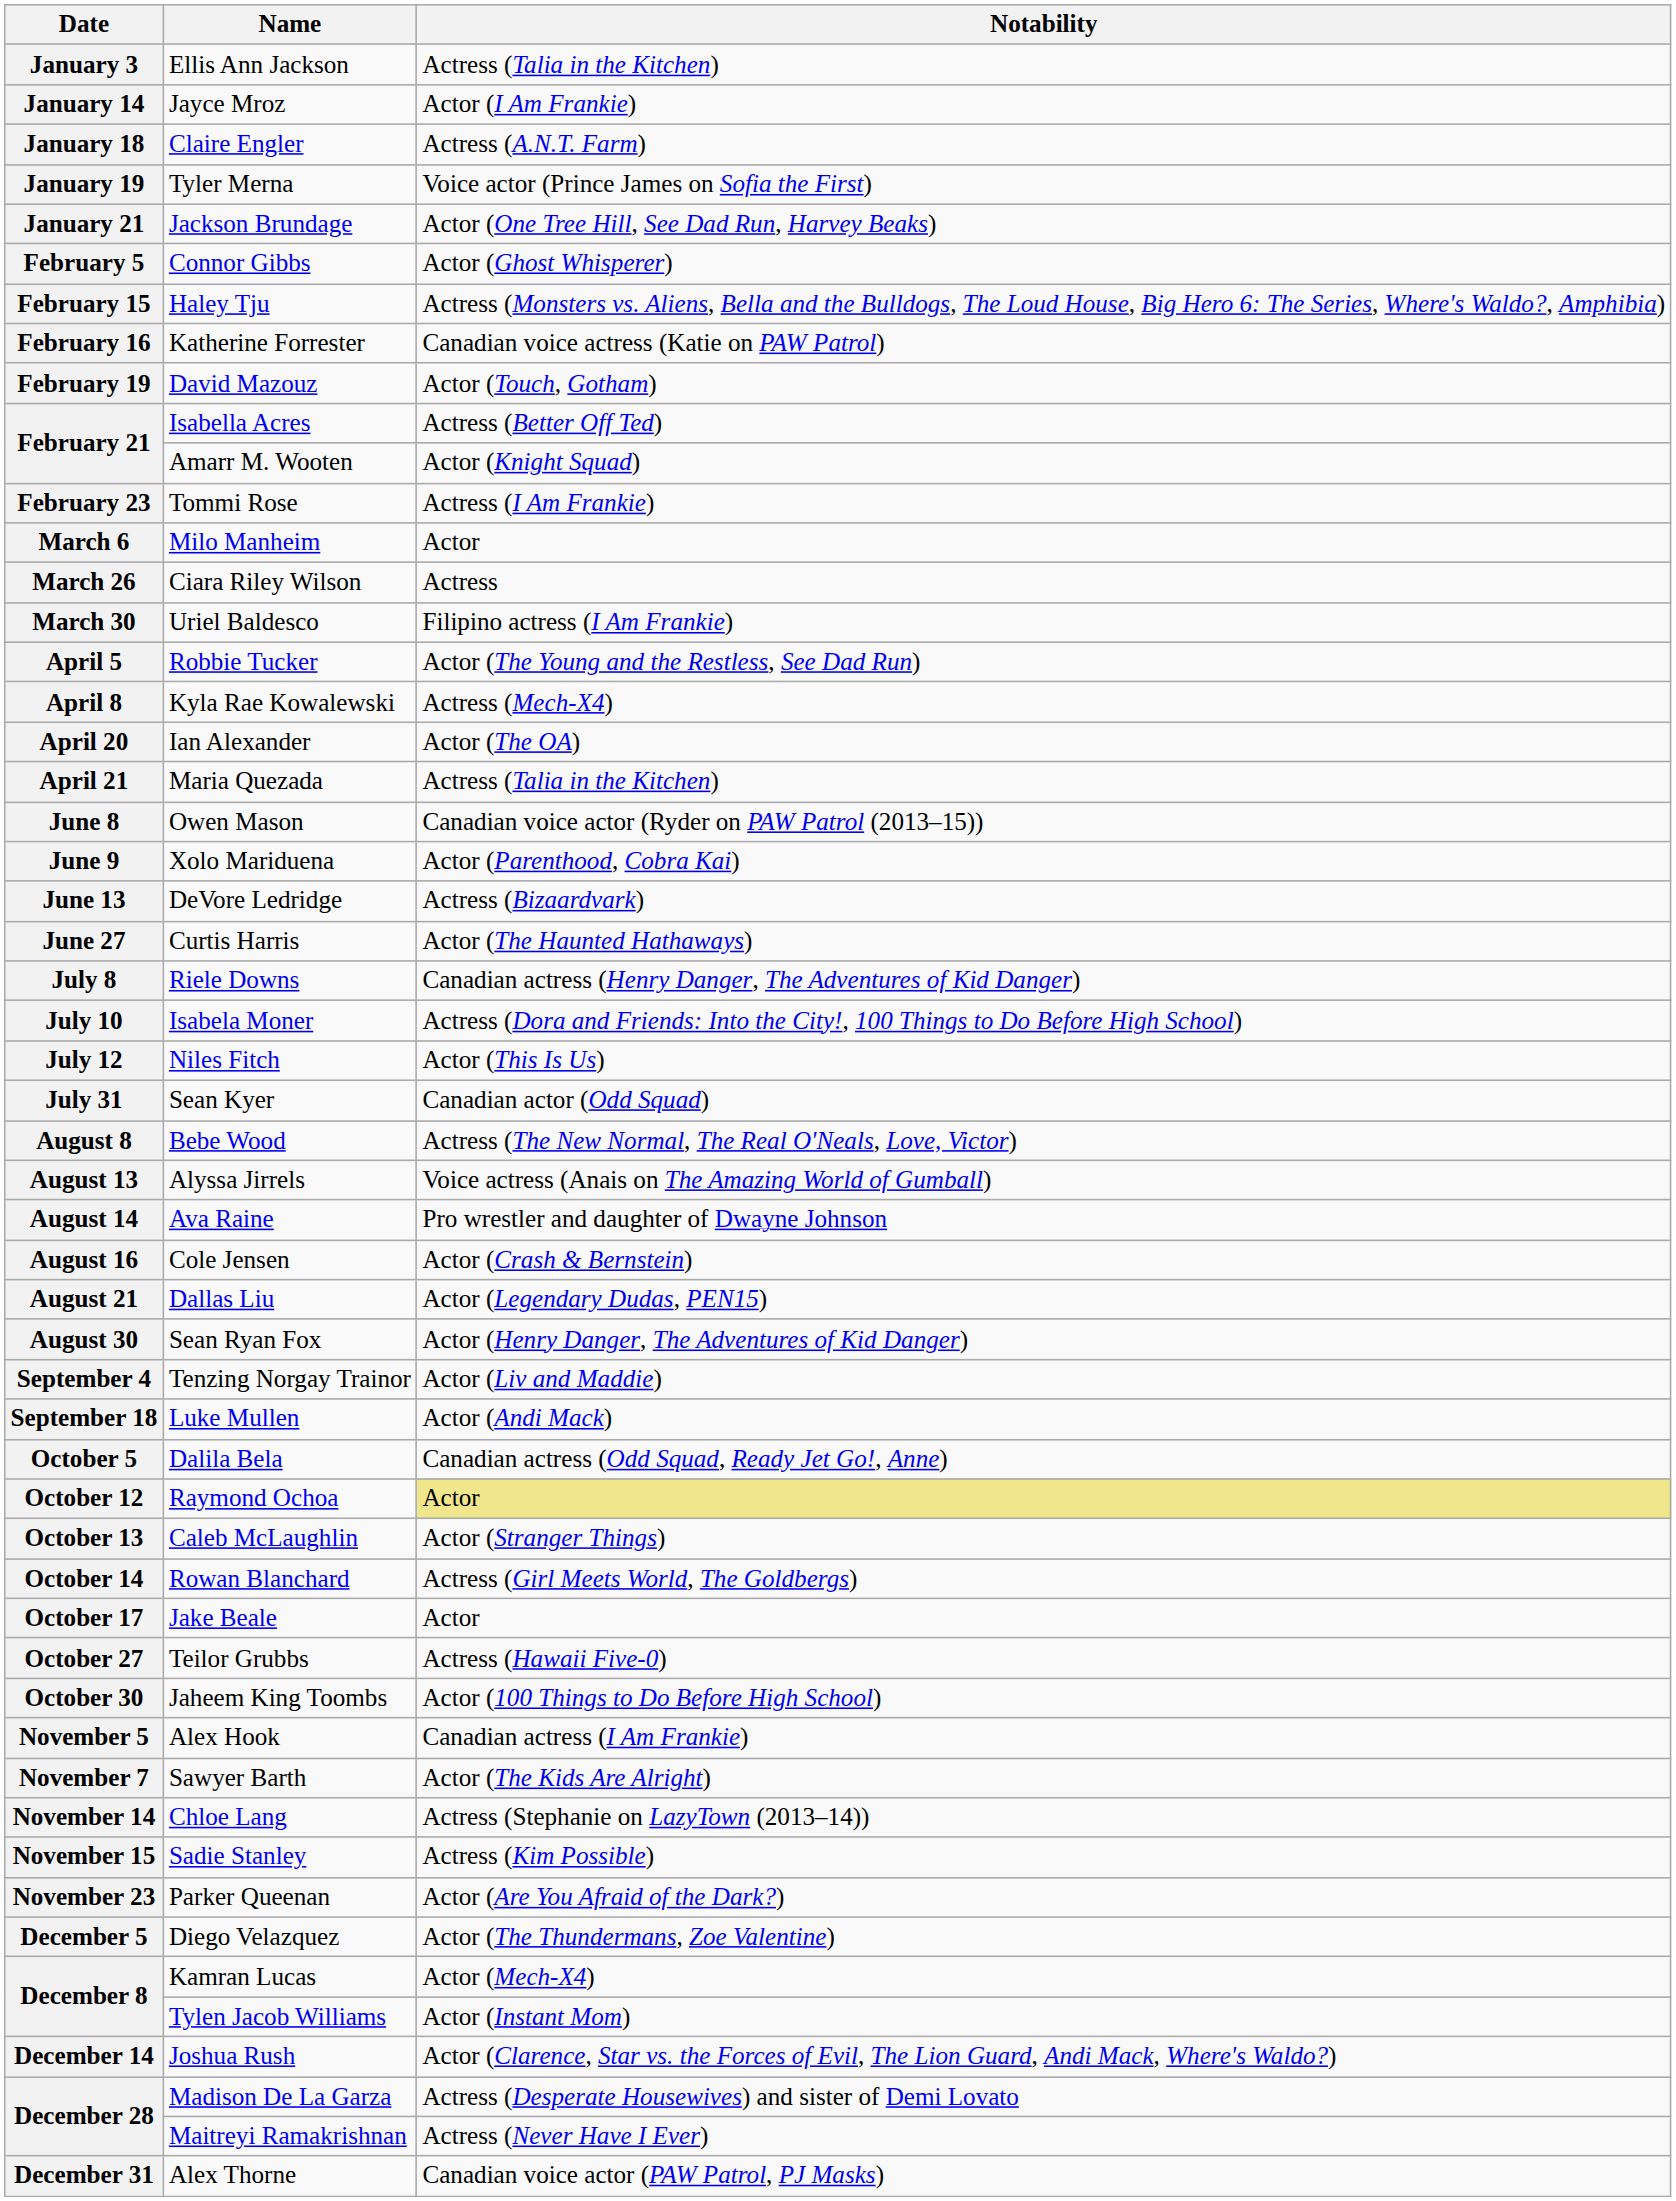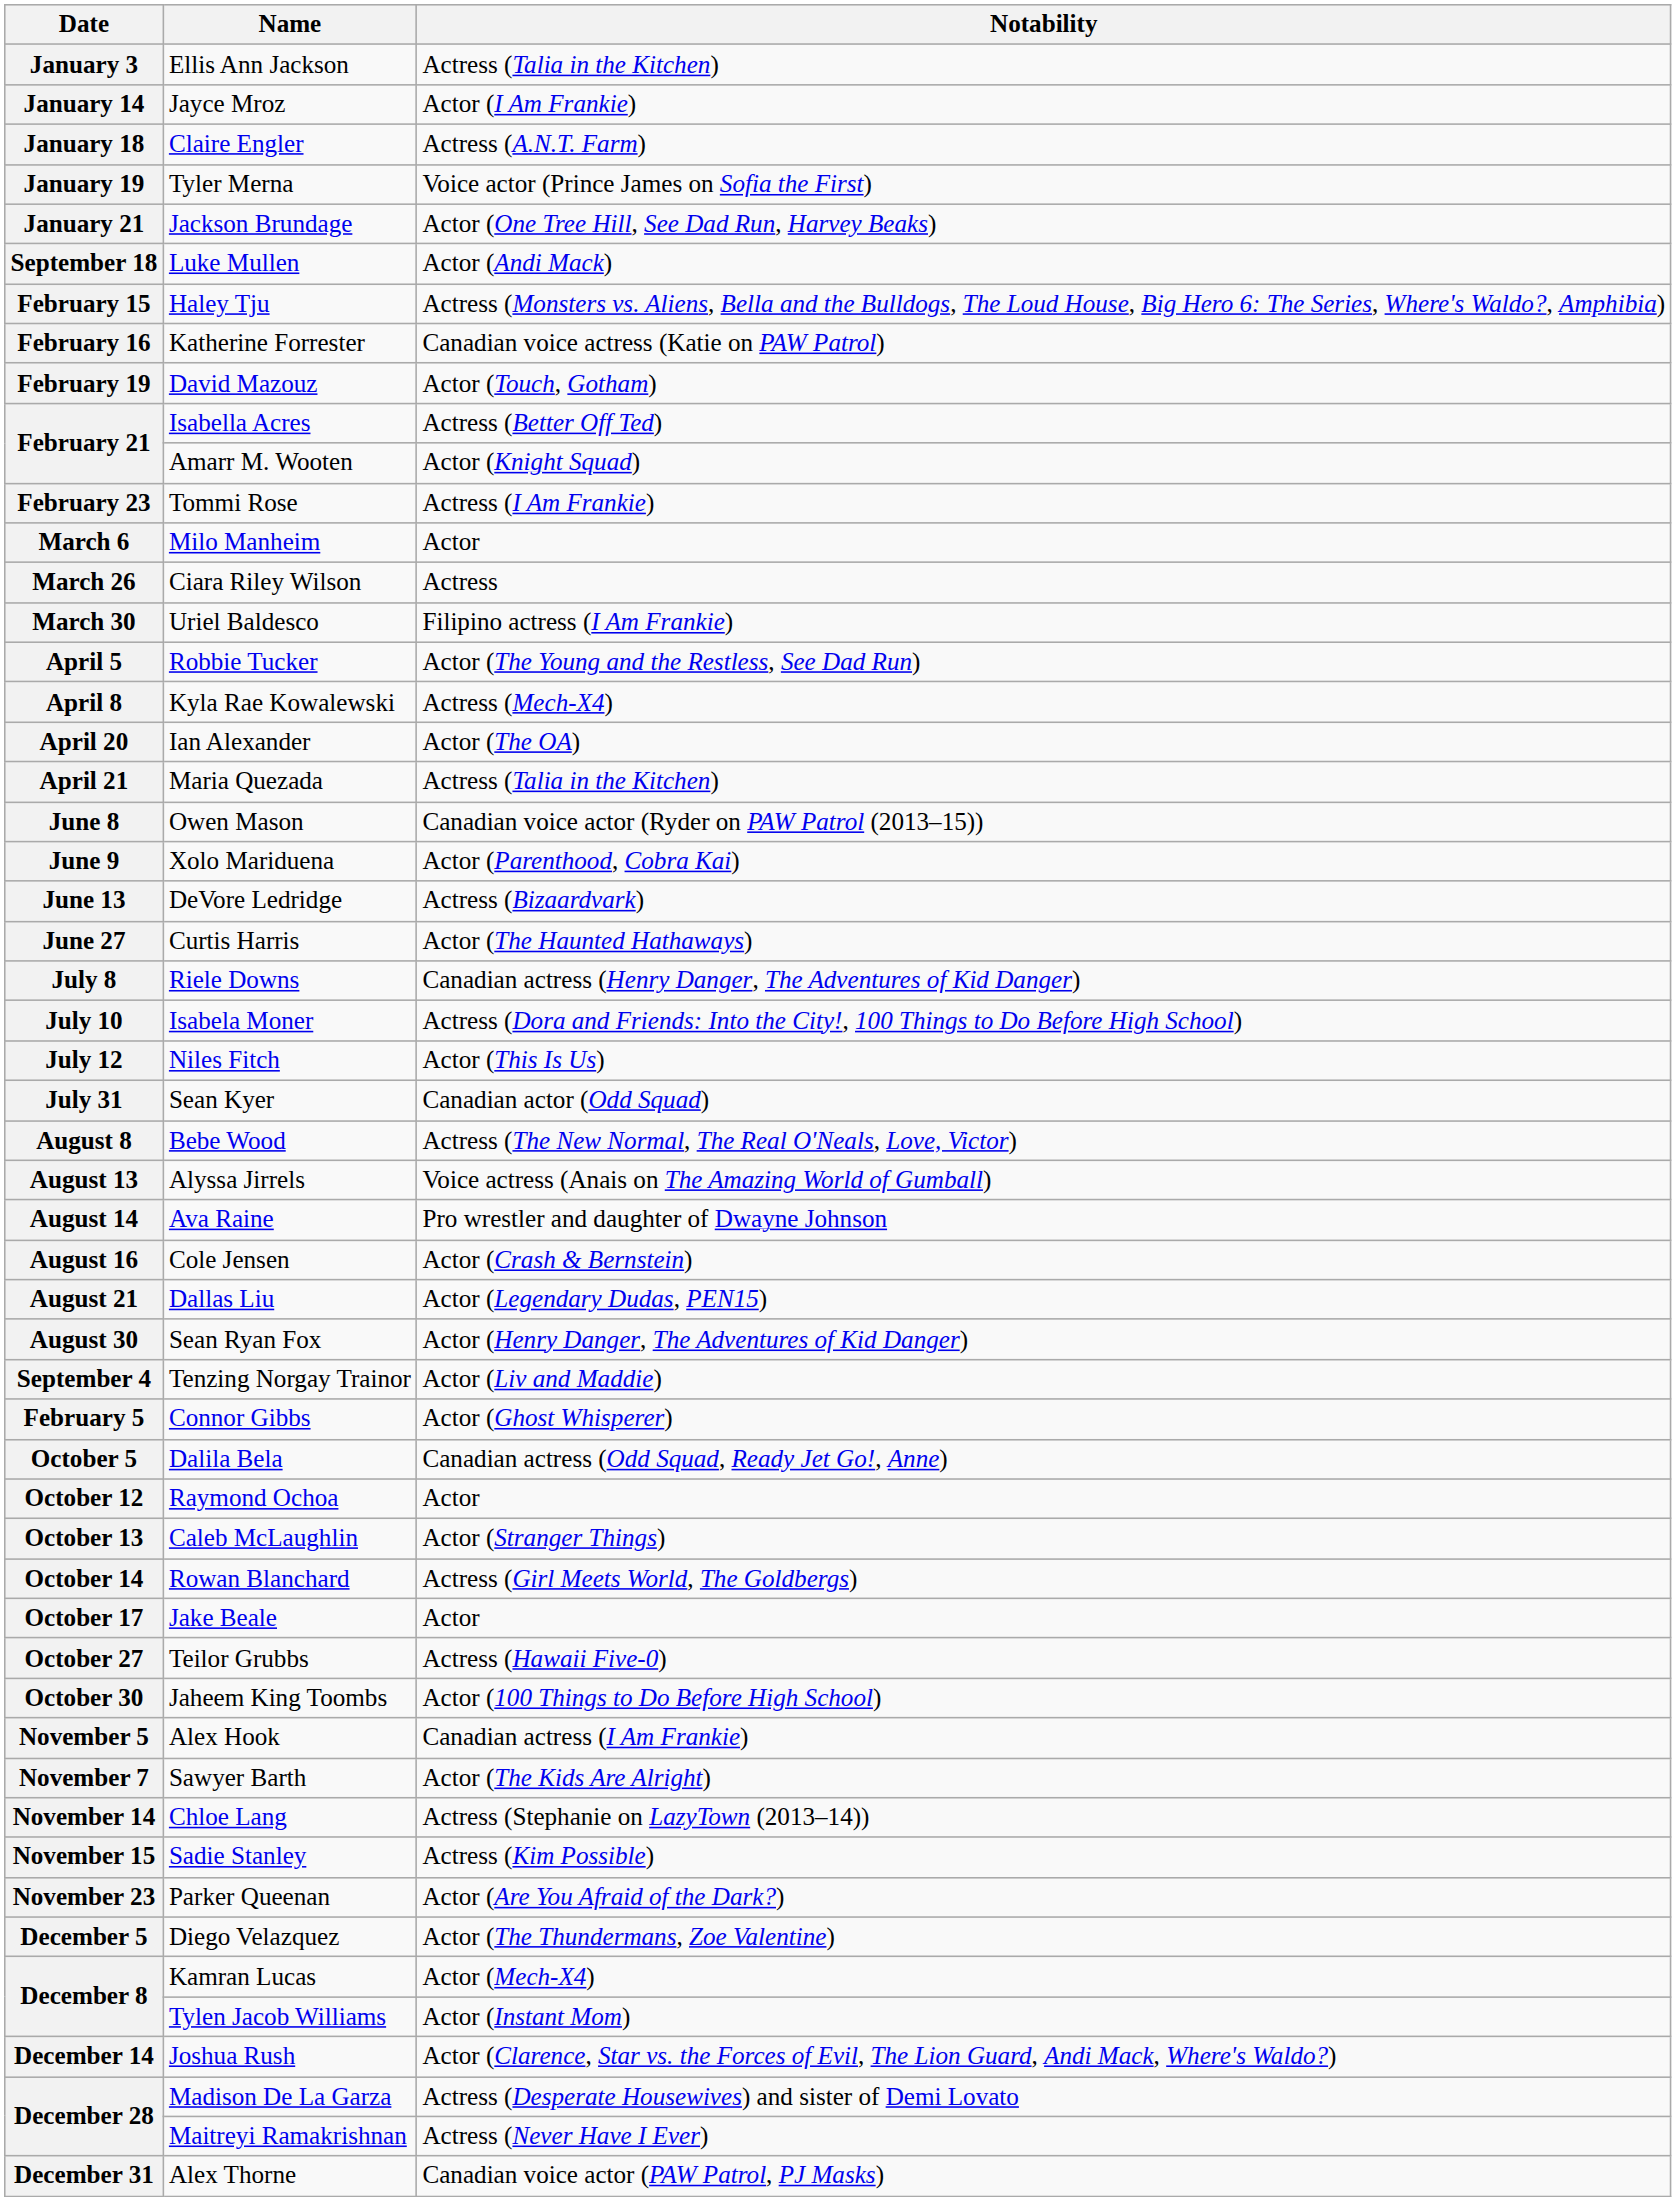rows swapped: February 5 <-> September 18
October 12 | Notability: khaki background -> no background
